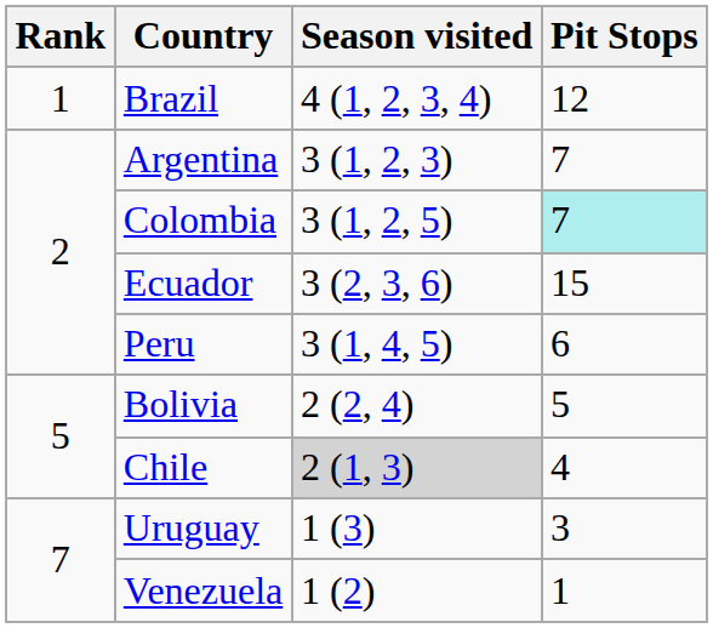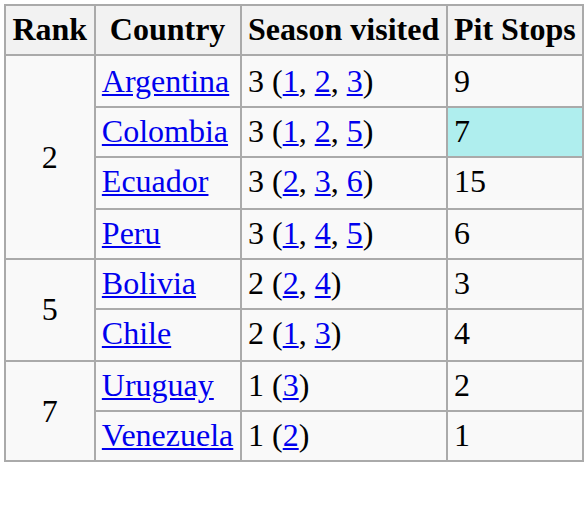- row: 1 | Brazil | 4 (1, 2, 3, 4) | 12
Argentina | Pit Stops: 7 -> 9
Bolivia | Pit Stops: 5 -> 3
Chile | Season visited: lightgrey background -> no background
Uruguay | Pit Stops: 3 -> 2
